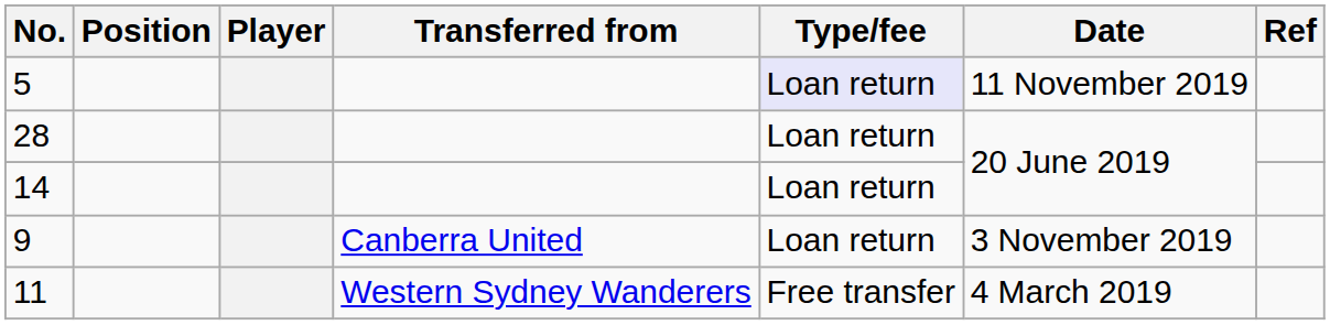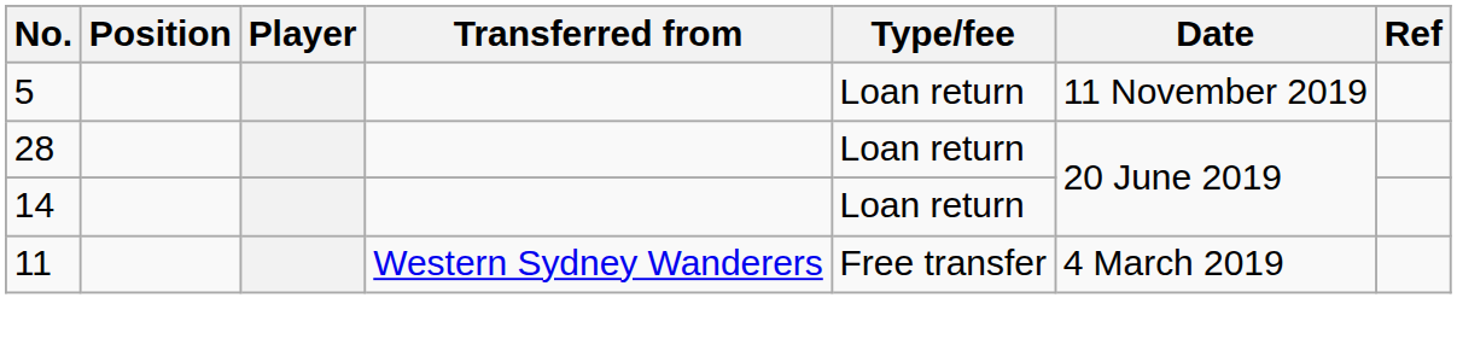5 | Type/fee: lavender background -> no background
- row: 9 | Canberra United | Loan return | 3 November 2019
